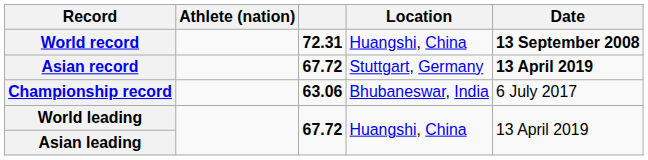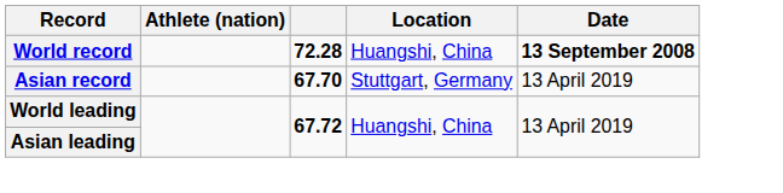World record | column 3: 72.31 -> 72.28
Asian record | column 3: 67.72 -> 67.70
Asian record | Date: bold -> normal
- row: Championship record | 63.06 | Bhubaneswar, India | 6 July 2017
